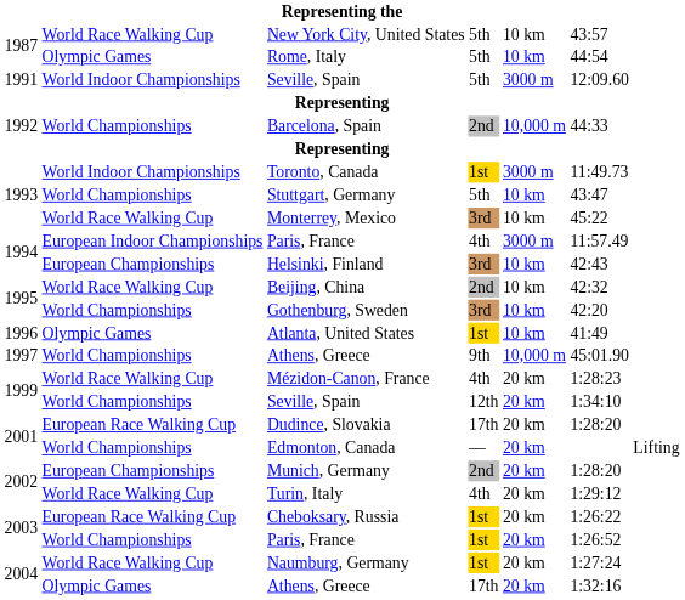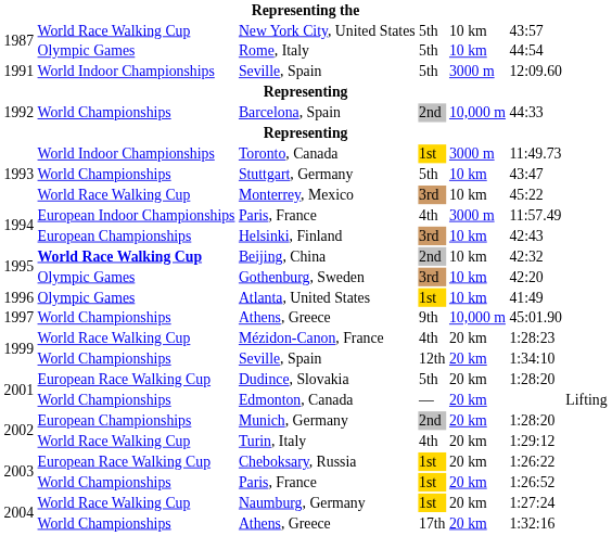Beijing, China | column 2: normal -> bold
Gothenburg, Sweden | column 2: World Championships -> Olympic Games
Dudince, Slovakia | column 4: 17th -> 5th
2004 / Athens, Greece | column 2: Olympic Games -> World Championships
